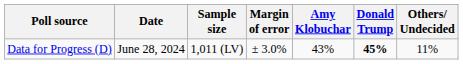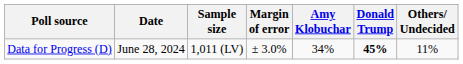Data for Progress (D) | Amy Klobuchar: 43% -> 34%
